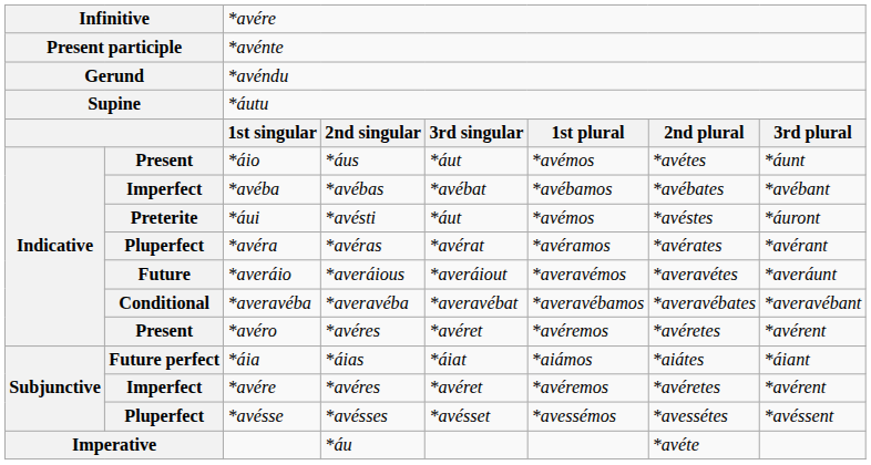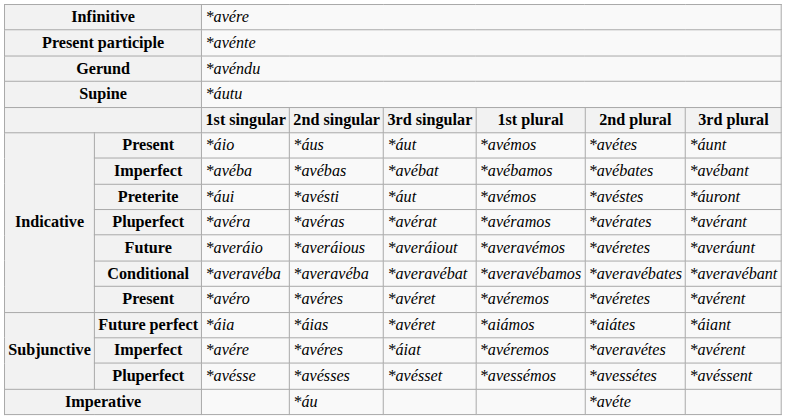*averáio | column 7: *averavétes -> *avéretes
*áia | column 5: *áiat -> *avéret
*avére / *avéres | column 5: *avéret -> *áiat
*avére / *avéres | column 7: *avéretes -> *averavétes
